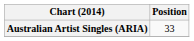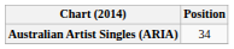Australian Artist Singles (ARIA) | Position: 33 -> 34
